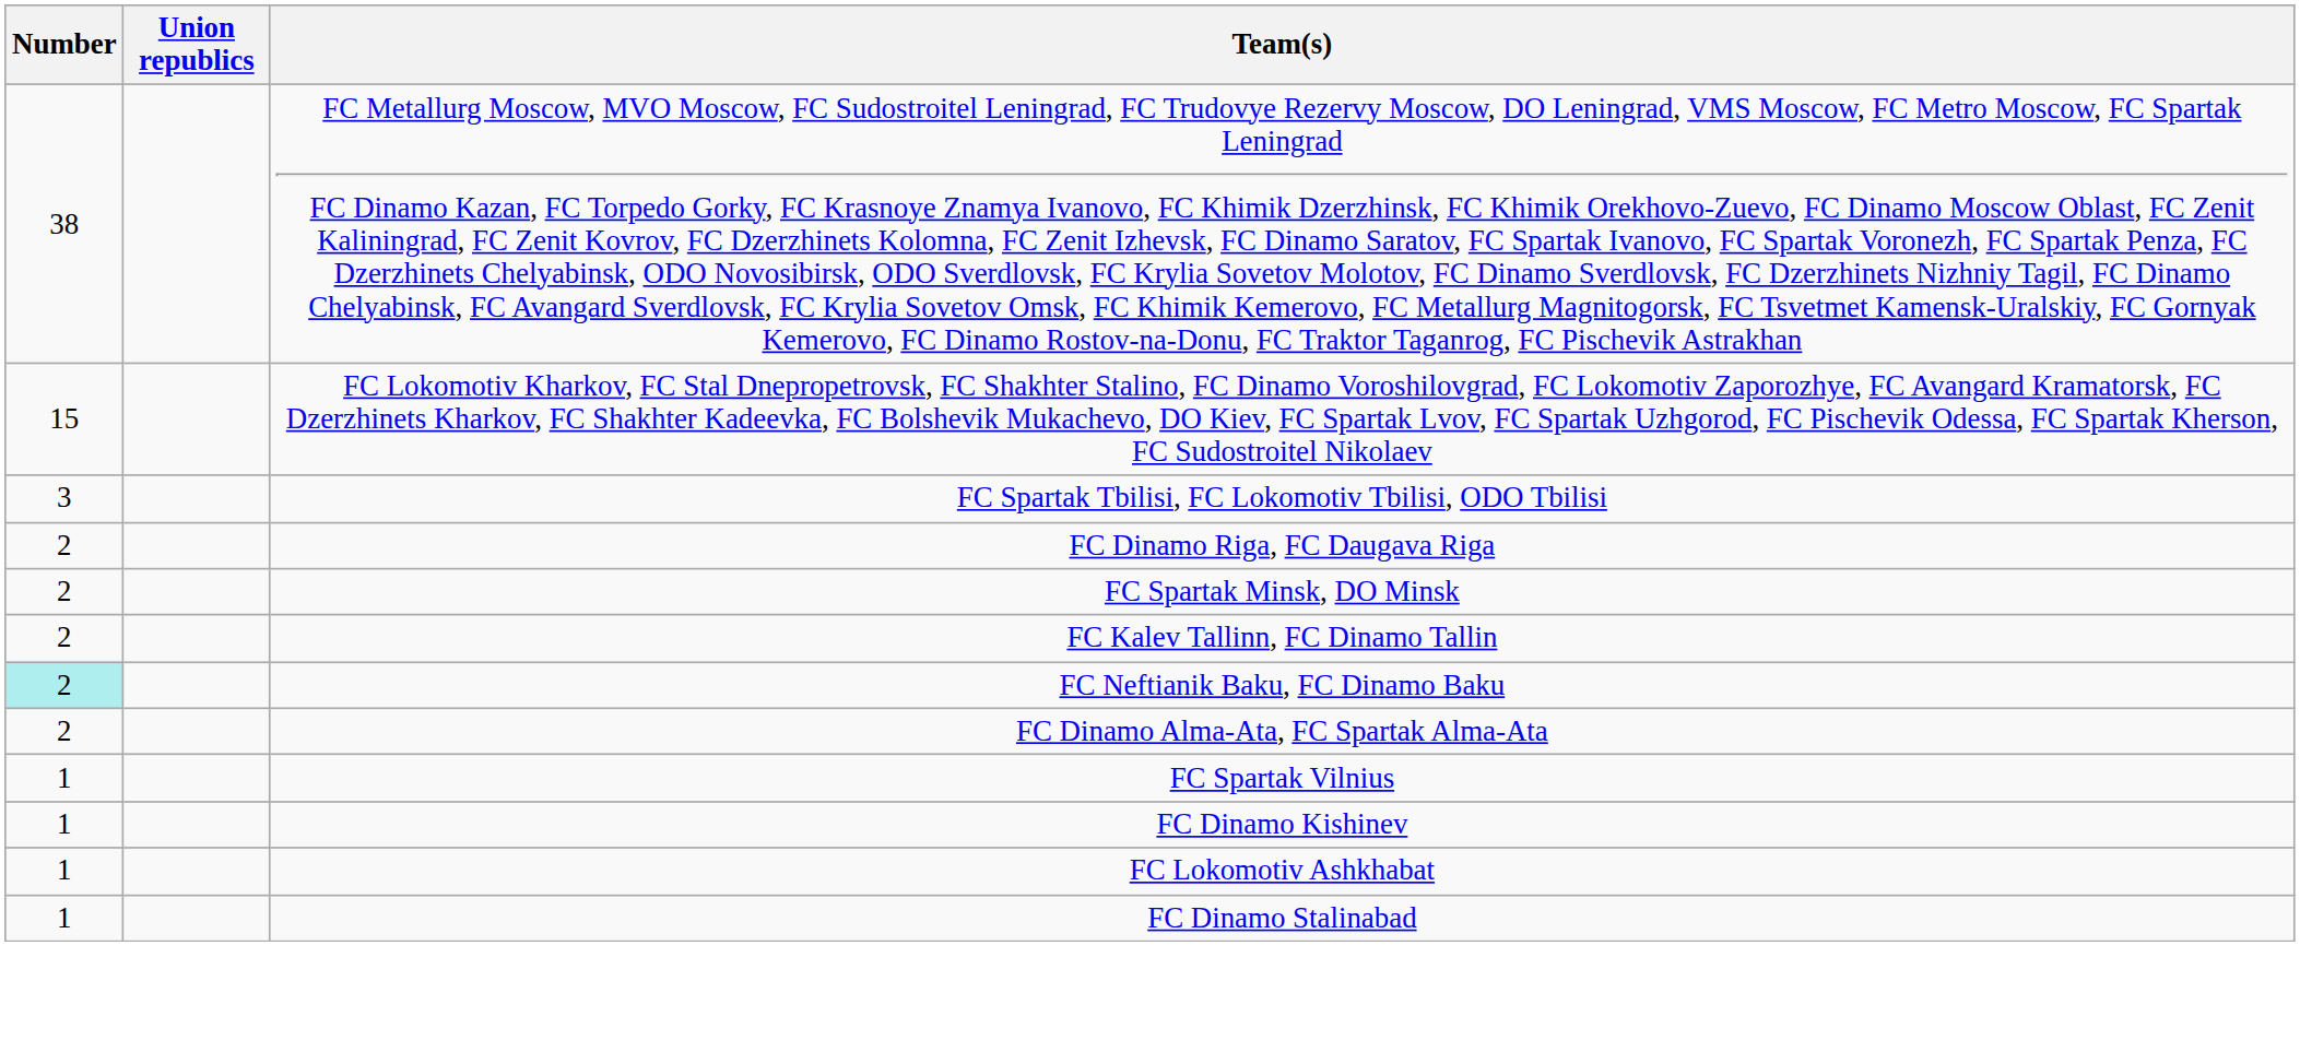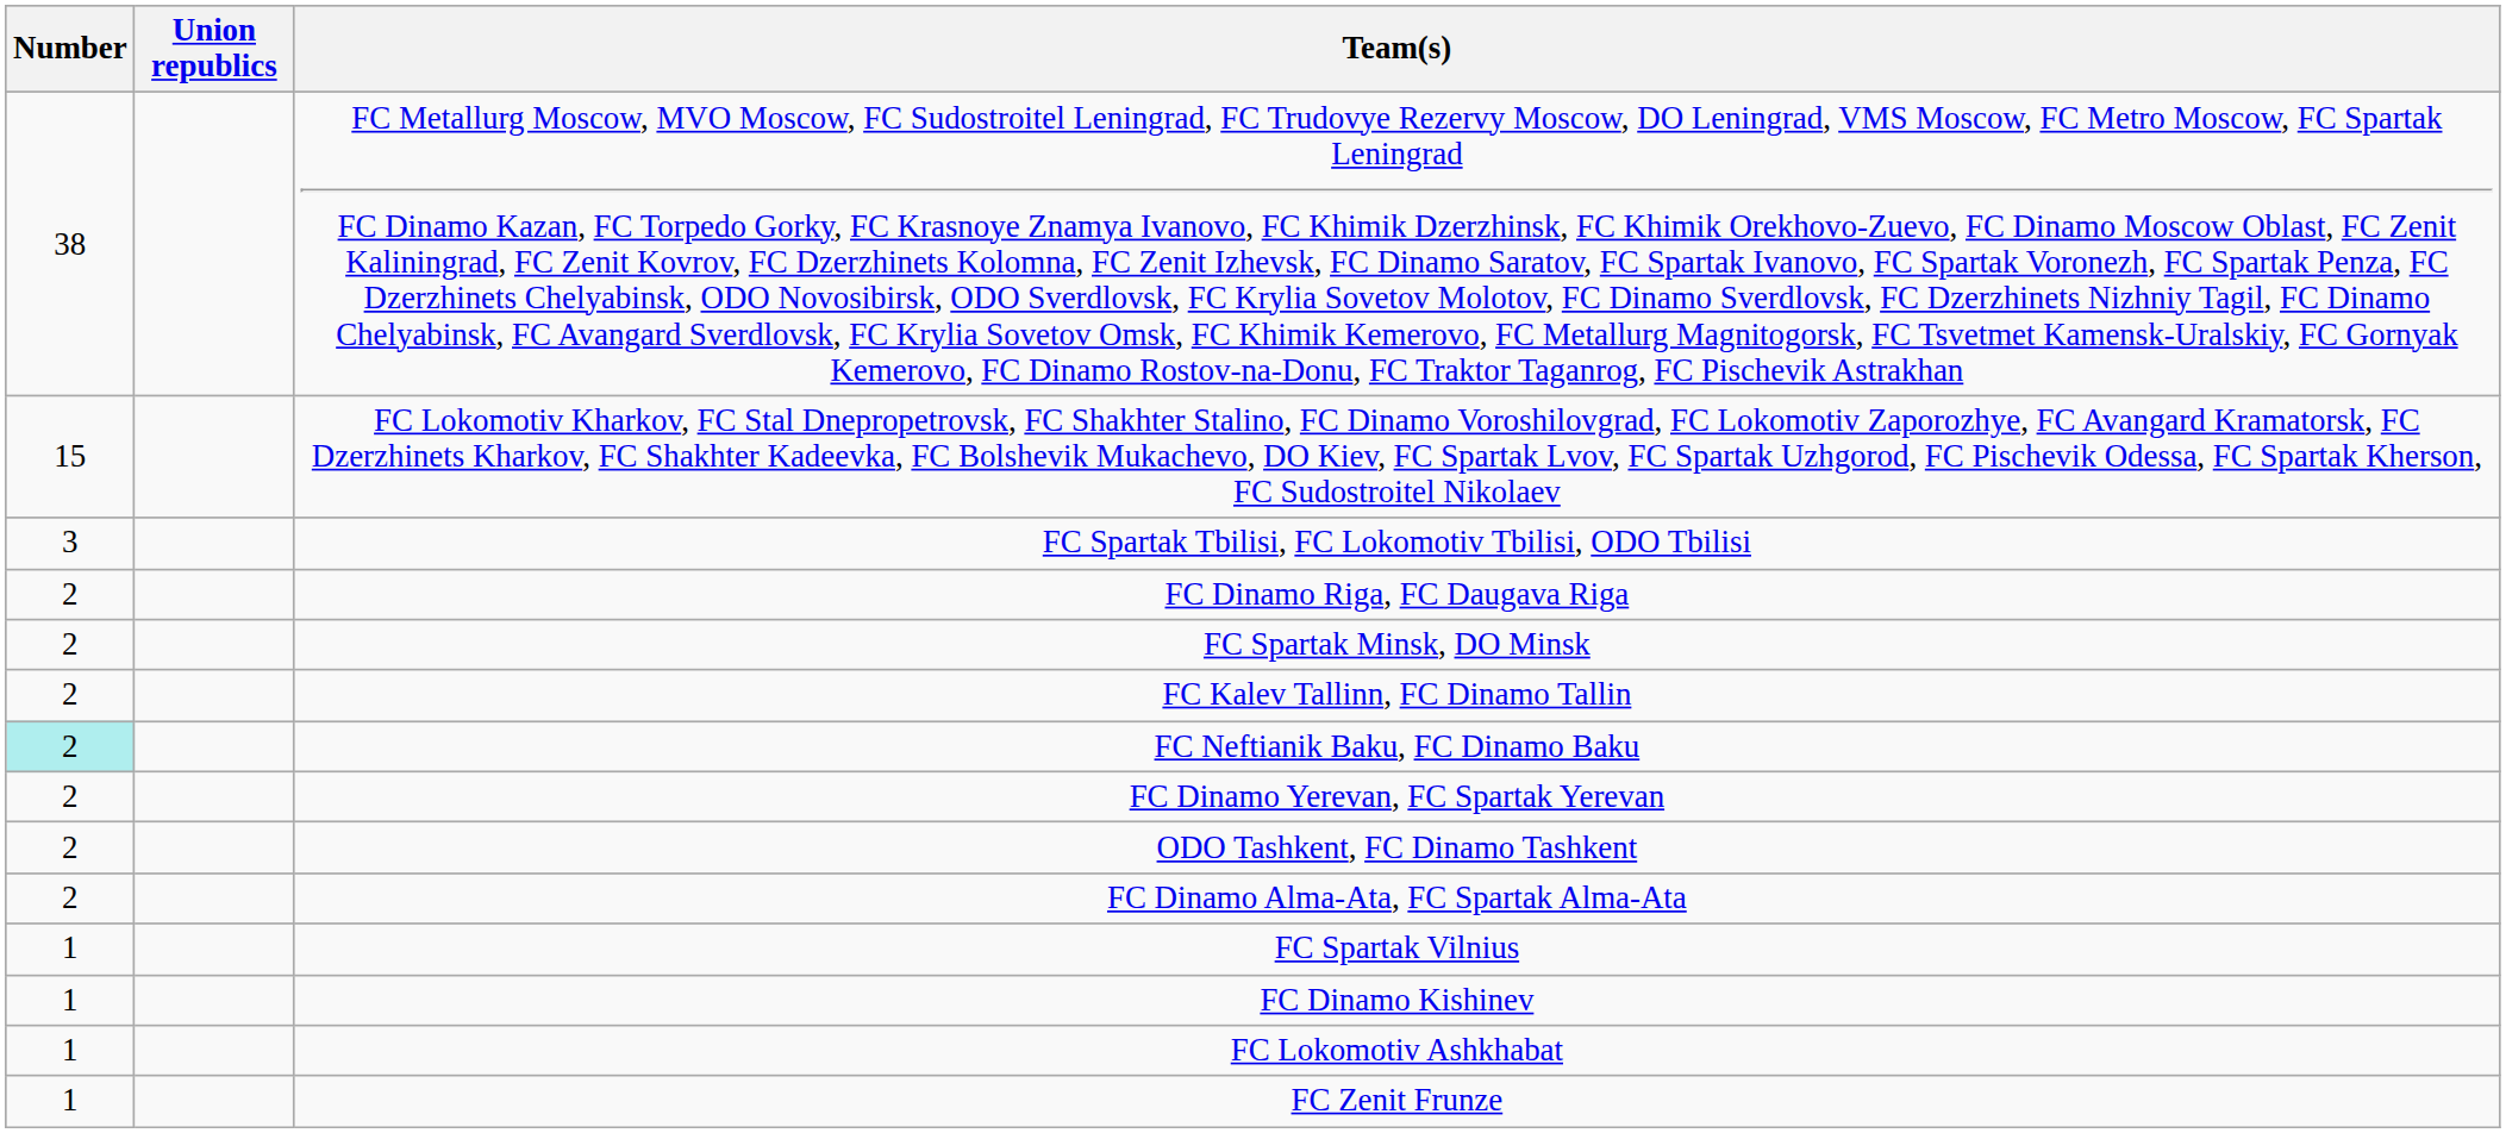+ row: 2 | FC Dinamo Yerevan, FC Spartak Yerevan
+ row: 2 | ODO Tashkent, FC Dinamo Tashkent
+ row: 1 | FC Zenit Frunze
- row: 1 | FC Dinamo Stalinabad
